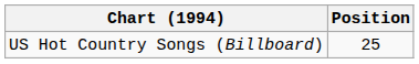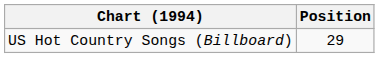US Hot Country Songs (Billboard) | Position: 25 -> 29
